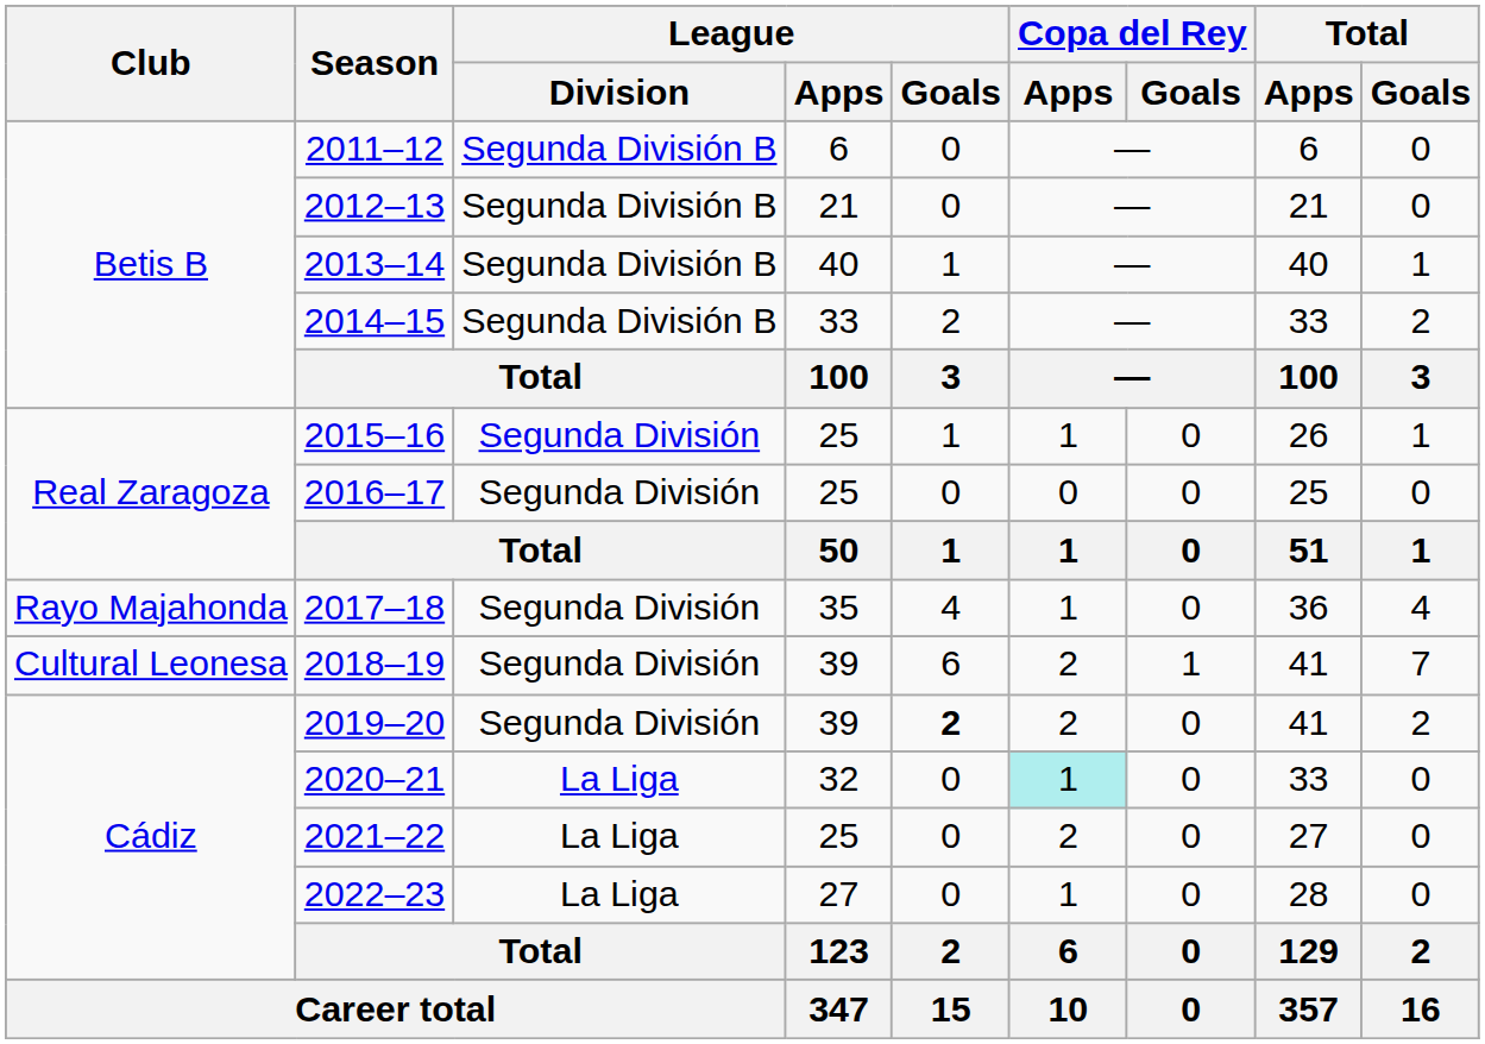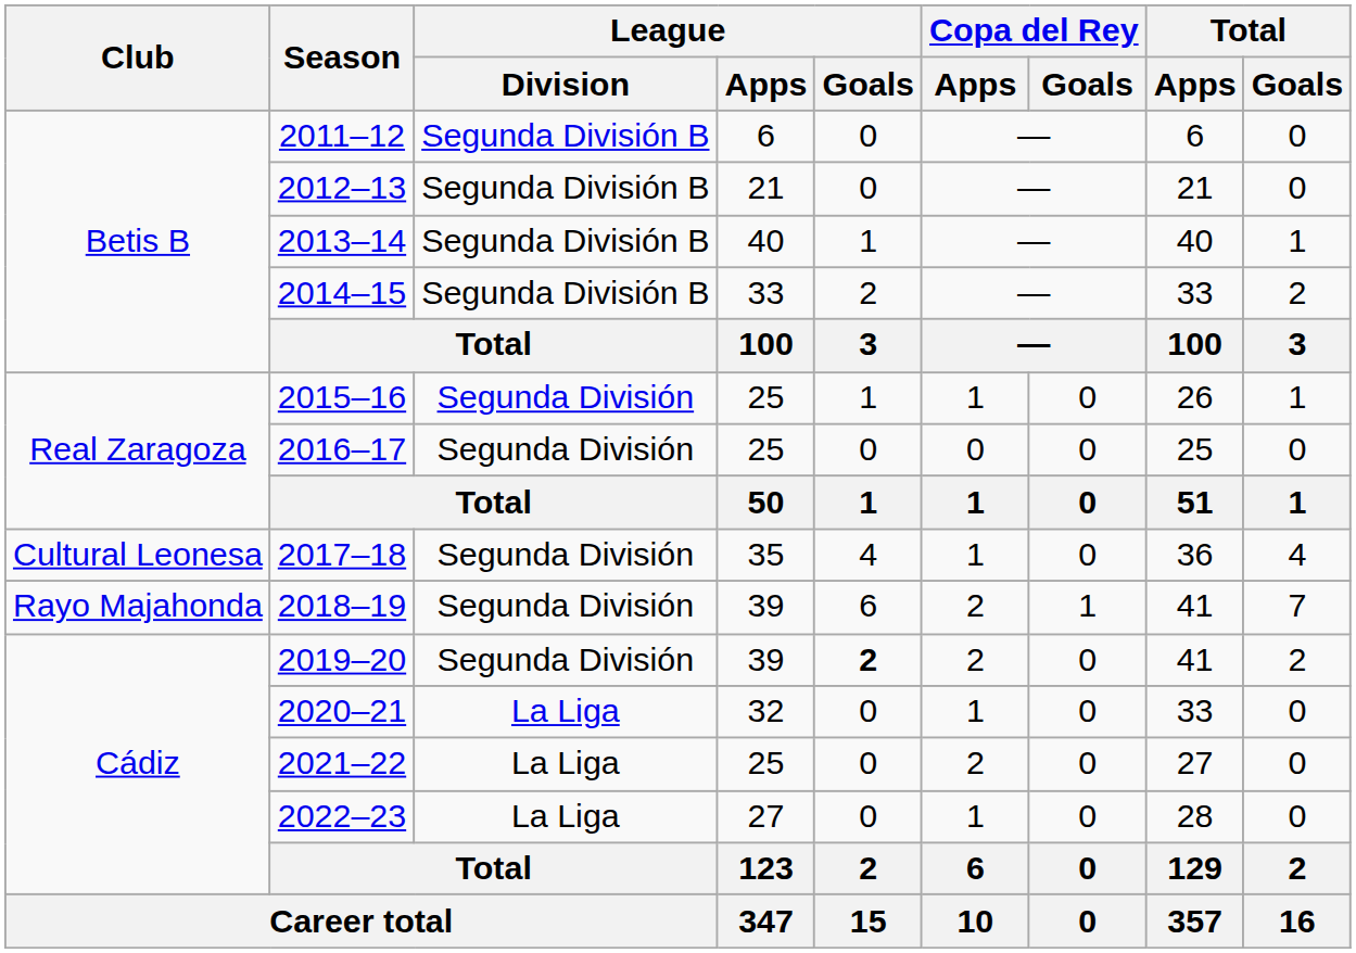2017–18 | Club: Rayo Majahonda -> Cultural Leonesa
2018–19 | Club: Cultural Leonesa -> Rayo Majahonda
2020–21 | Copa del Rey / Apps: paleturquoise background -> no background
